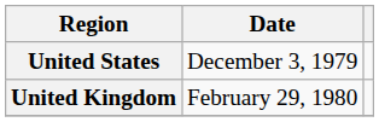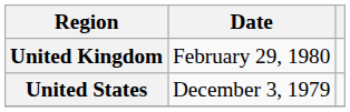rows swapped: United States <-> United Kingdom
